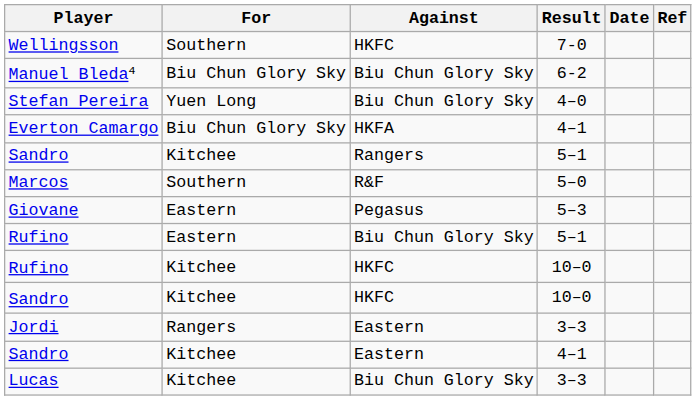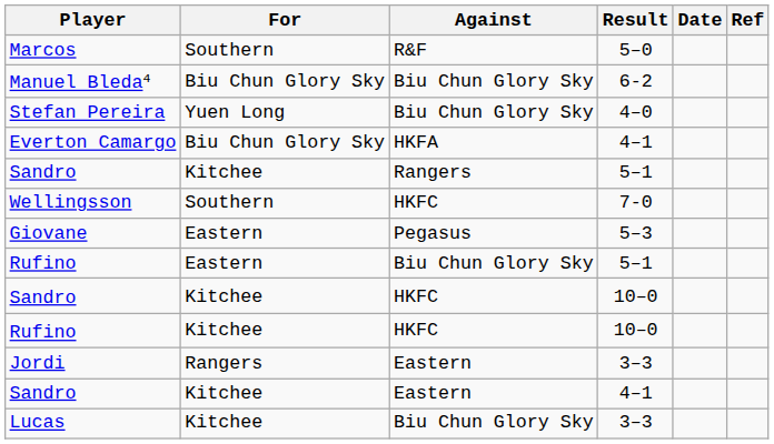rows swapped: Wellingsson <-> Marcos
rows swapped: Rufino / 10–0 <-> Sandro / 10–0
